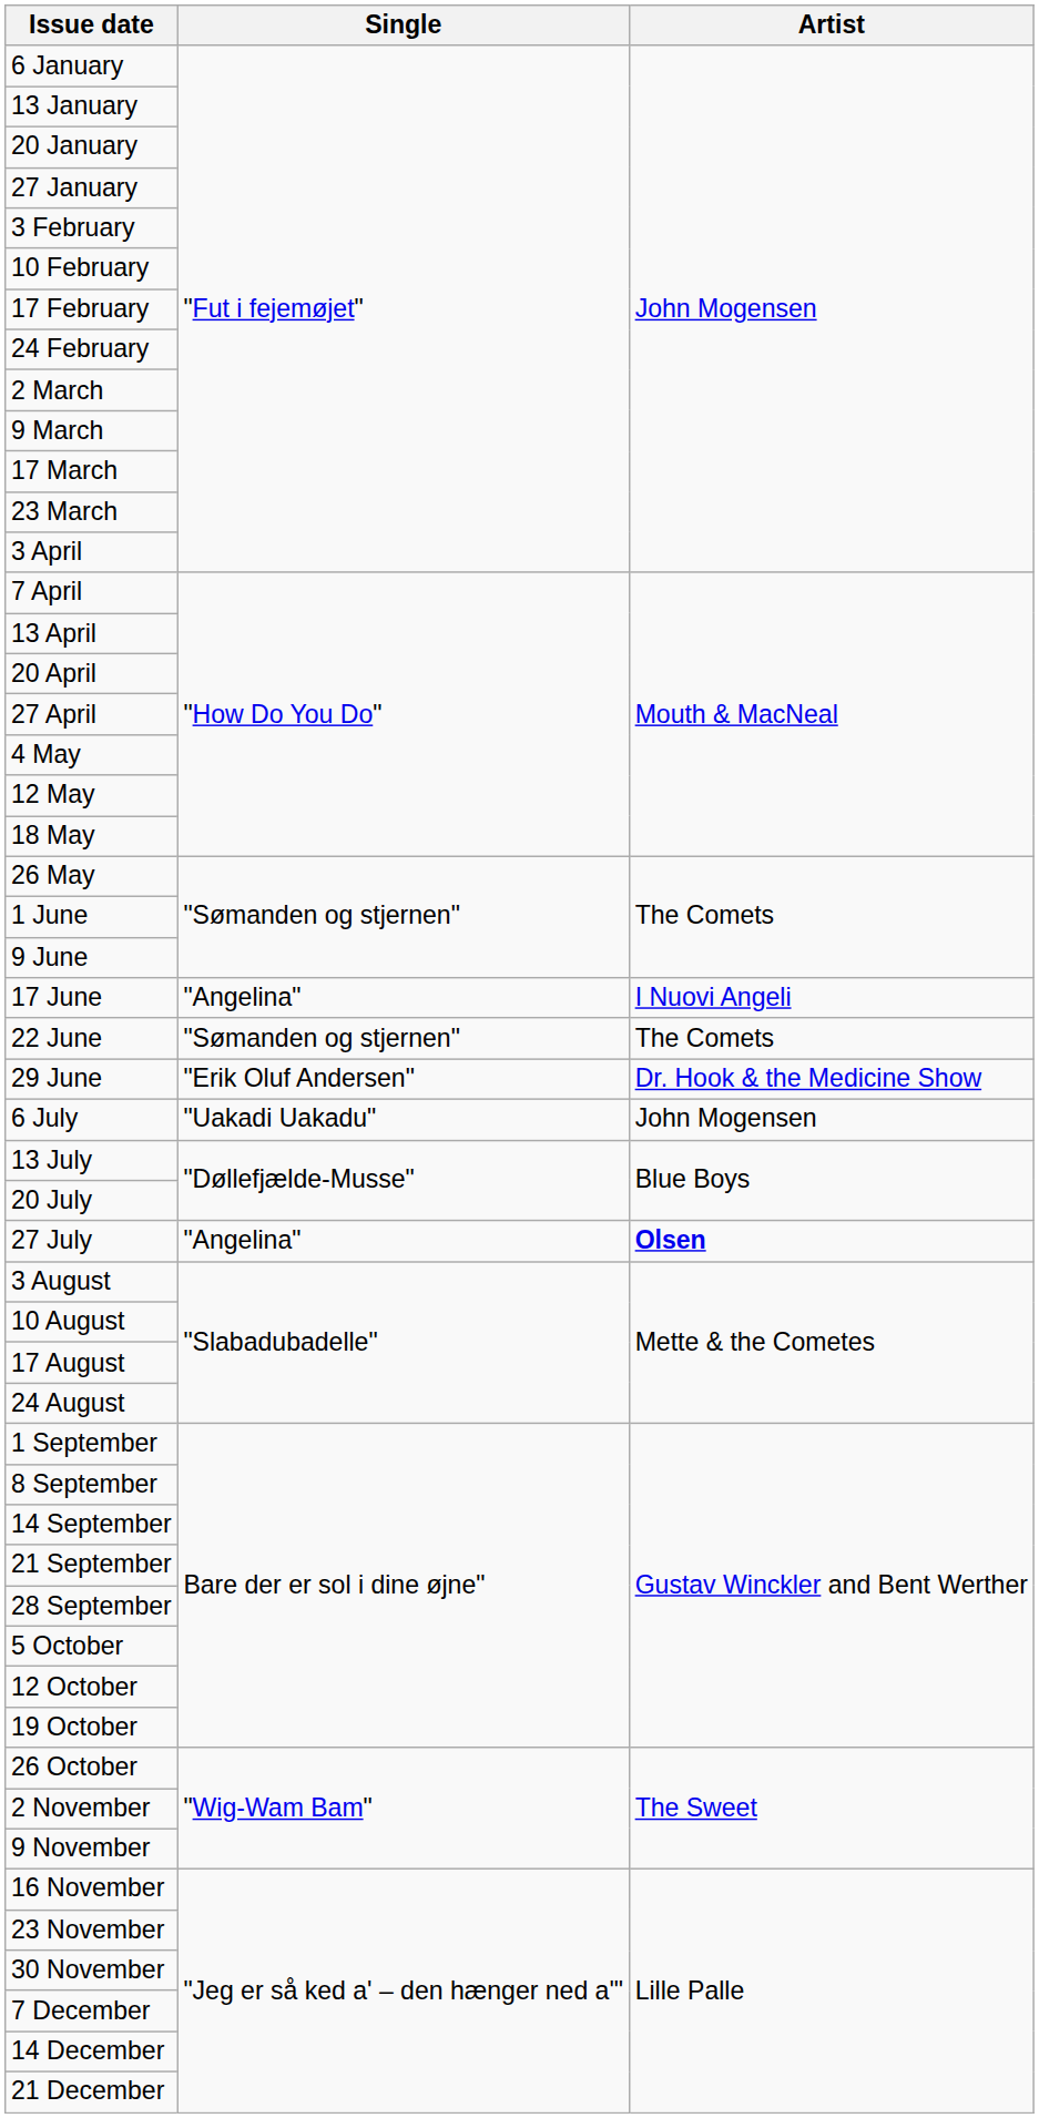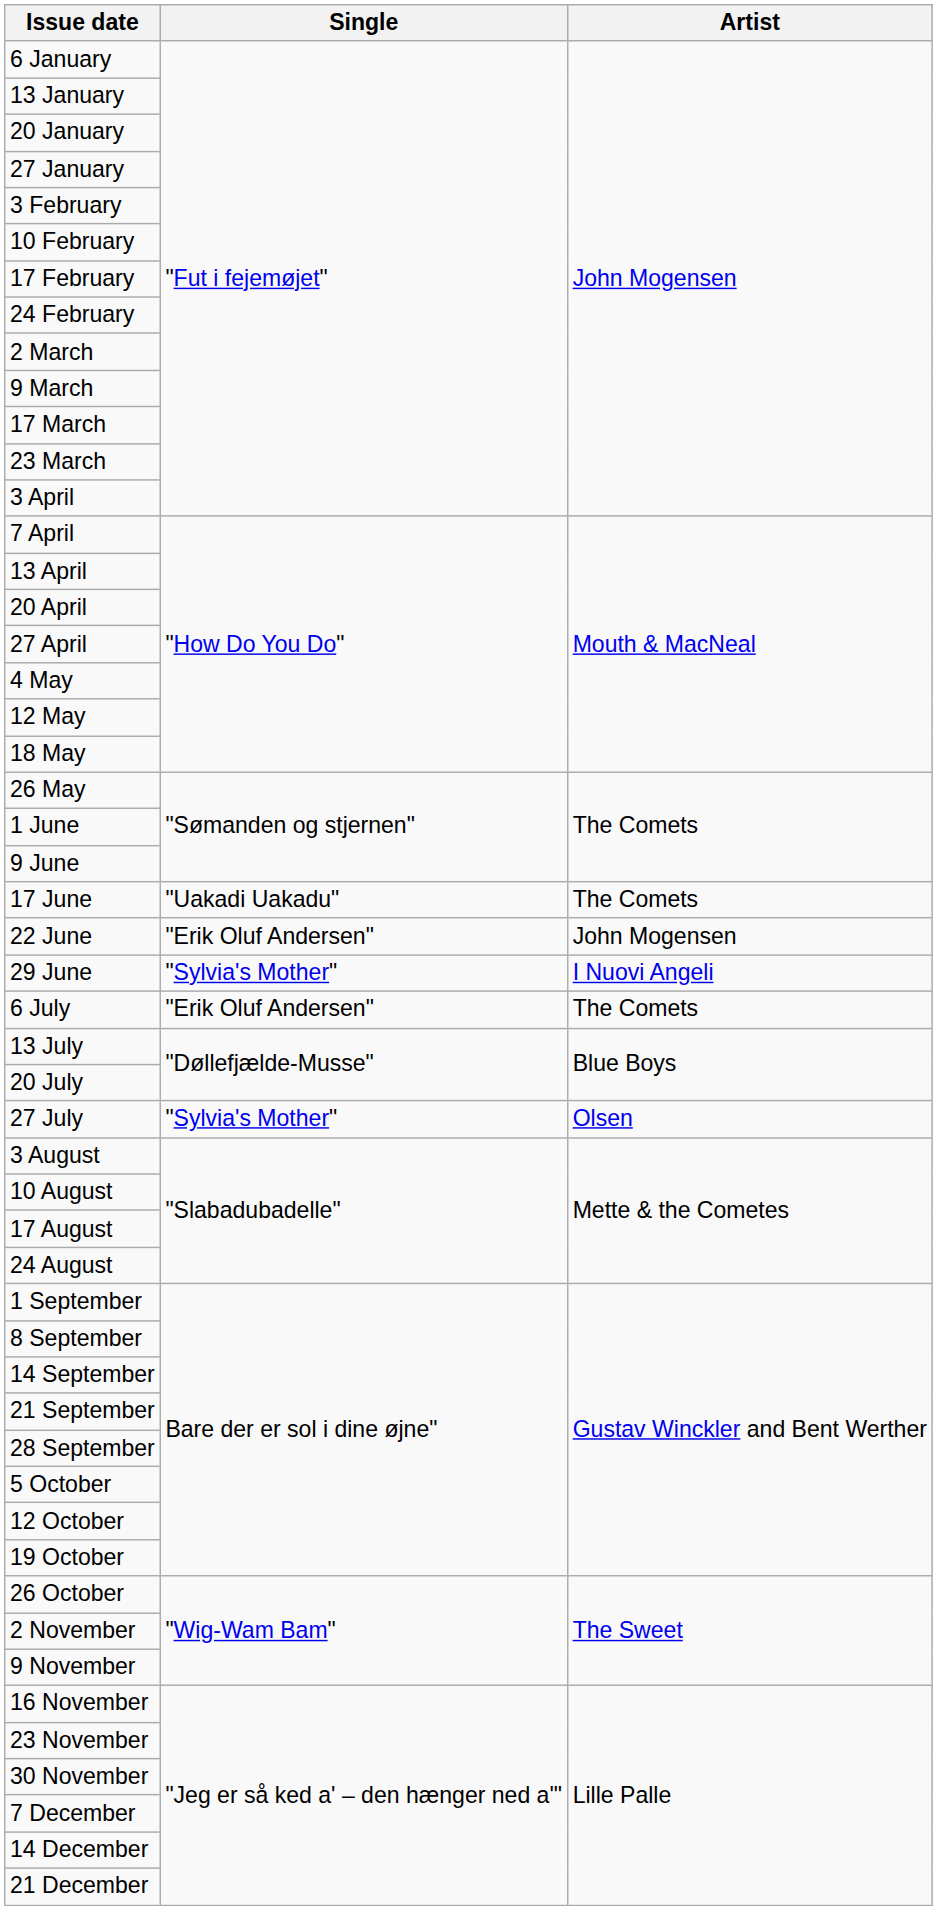17 June | Single: "Angelina" -> "Uakadi Uakadu"
17 June | Artist: I Nuovi Angeli -> The Comets
22 June | Single: "Sømanden og stjernen" -> "Erik Oluf Andersen"
22 June | Artist: The Comets -> John Mogensen
29 June | Single: "Erik Oluf Andersen" -> "Sylvia's Mother"
29 June | Artist: Dr. Hook & the Medicine Show -> I Nuovi Angeli
6 July | Single: "Uakadi Uakadu" -> "Erik Oluf Andersen"
6 July | Artist: John Mogensen -> The Comets
27 July | Single: "Angelina" -> "Sylvia's Mother"
27 July | Artist: bold -> normal
